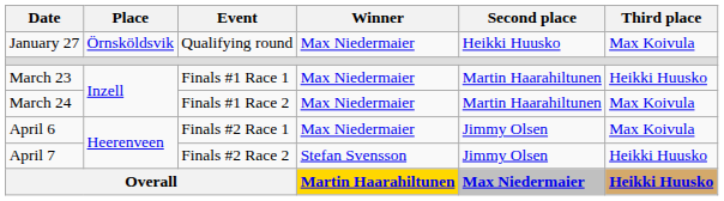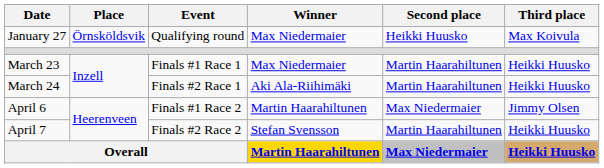March 24 | Event: Finals #1 Race 2 -> Finals #2 Race 1
March 24 | Winner: Max Niedermaier -> Aki Ala-Riihimäki
March 24 | Third place: Max Koivula -> Heikki Huusko
April 6 | Event: Finals #2 Race 1 -> Finals #1 Race 2
April 6 | Winner: Max Niedermaier -> Martin Haarahiltunen
April 6 | Second place: Jimmy Olsen -> Max Niedermaier
April 6 | Third place: Max Koivula -> Jimmy Olsen
April 7 | Second place: Jimmy Olsen -> Martin Haarahiltunen
